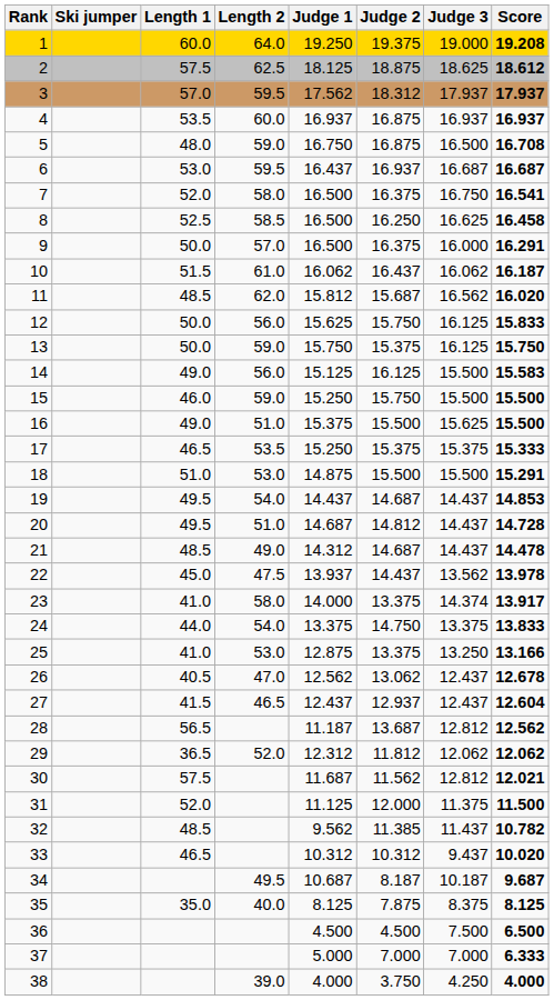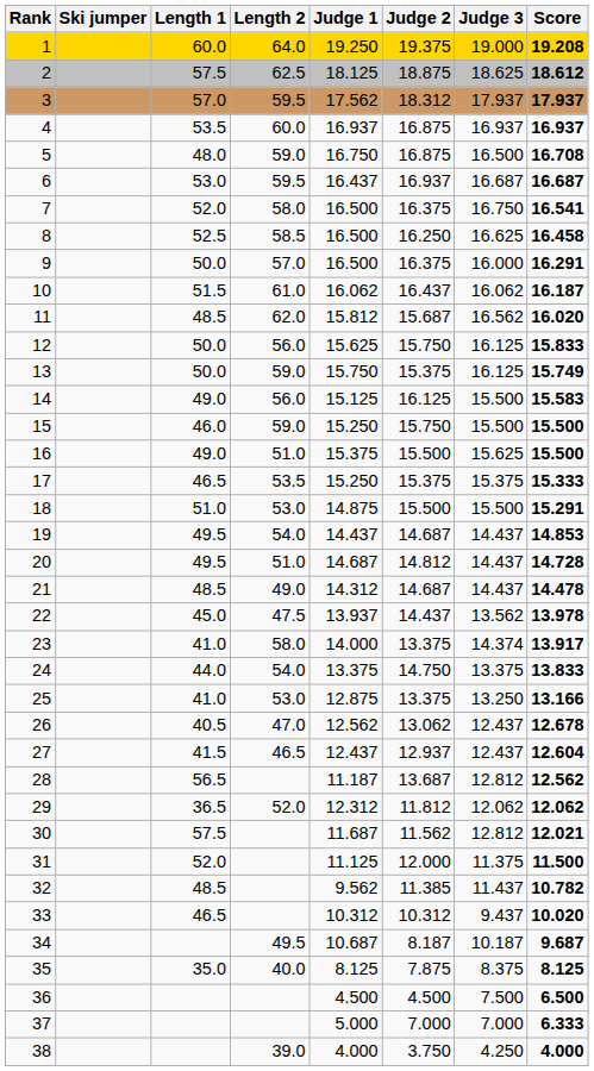13 | Score: 15.750 -> 15.749
